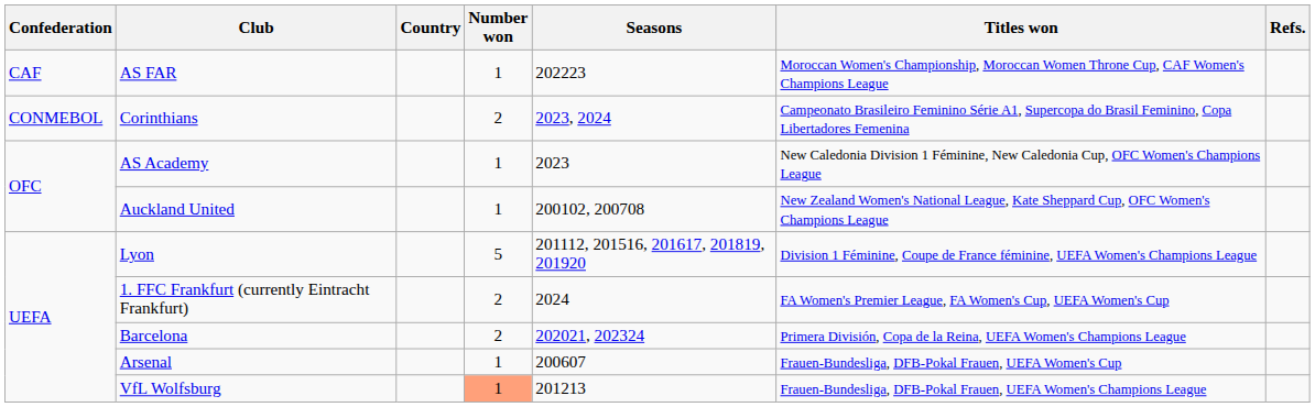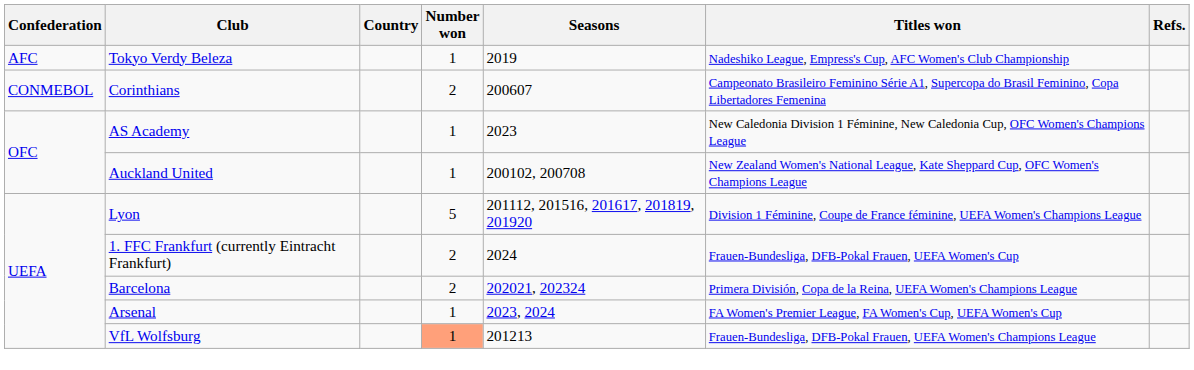+ row: AFC | Tokyo Verdy Beleza | 1 | 2019 | Nadeshiko League, Empress's Cup, AFC Women's Club Championship
- row: CAF | AS FAR | 1 | 202223 | Moroccan Women's Championship, Moroccan Women Throne Cup, CAF Women's Champions League
Corinthians | Seasons: 2023, 2024 -> 200607
1. FFC Frankfurt (currently Eintracht Frankfurt) | Titles won: FA Women's Premier League, FA Women's Cup, UEFA Women's Cup -> Frauen-Bundesliga, DFB-Pokal Frauen, UEFA Women's Cup
Arsenal | Seasons: 200607 -> 2023, 2024
Arsenal | Titles won: Frauen-Bundesliga, DFB-Pokal Frauen, UEFA Women's Cup -> FA Women's Premier League, FA Women's Cup, UEFA Women's Cup
